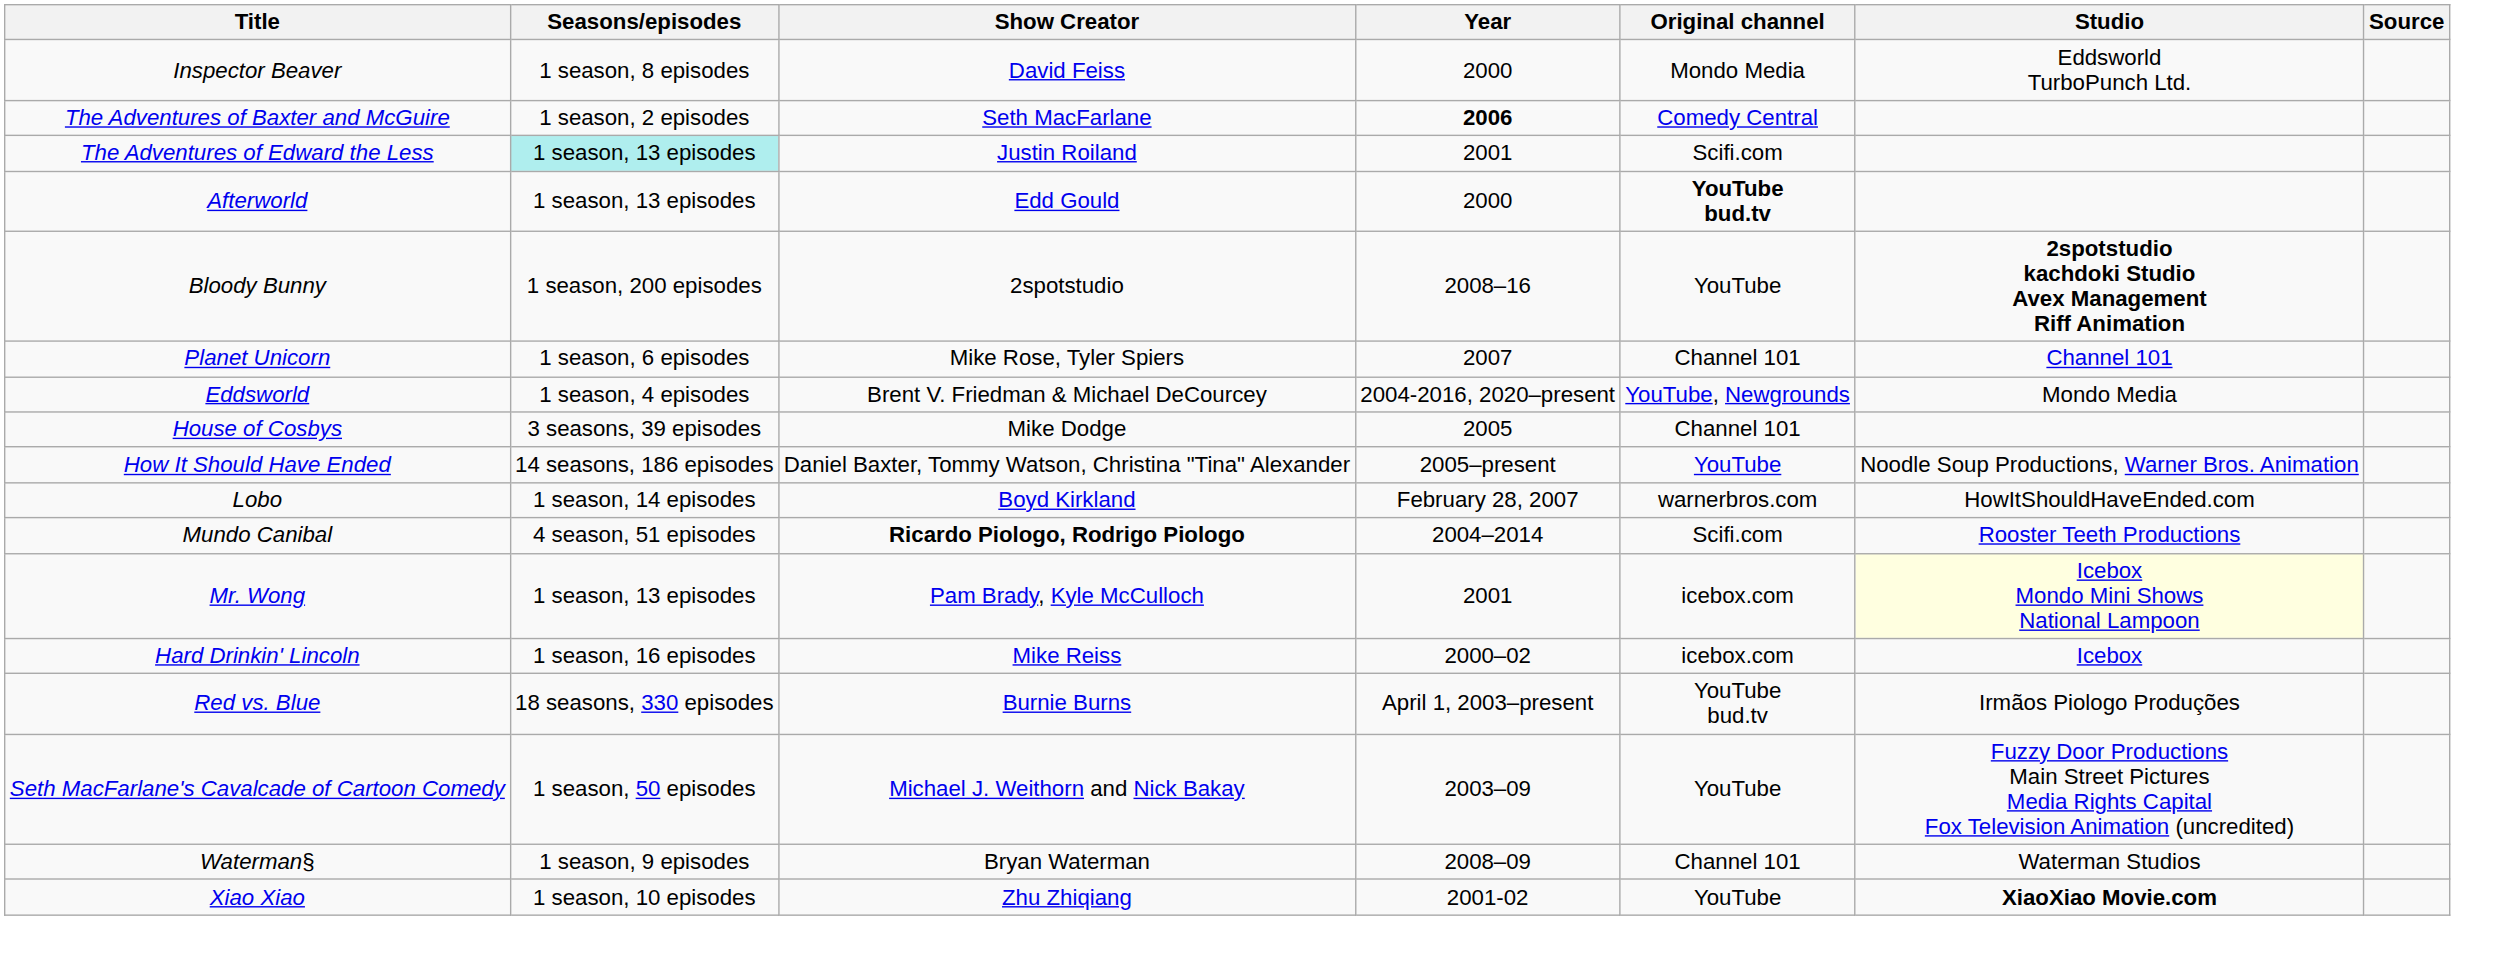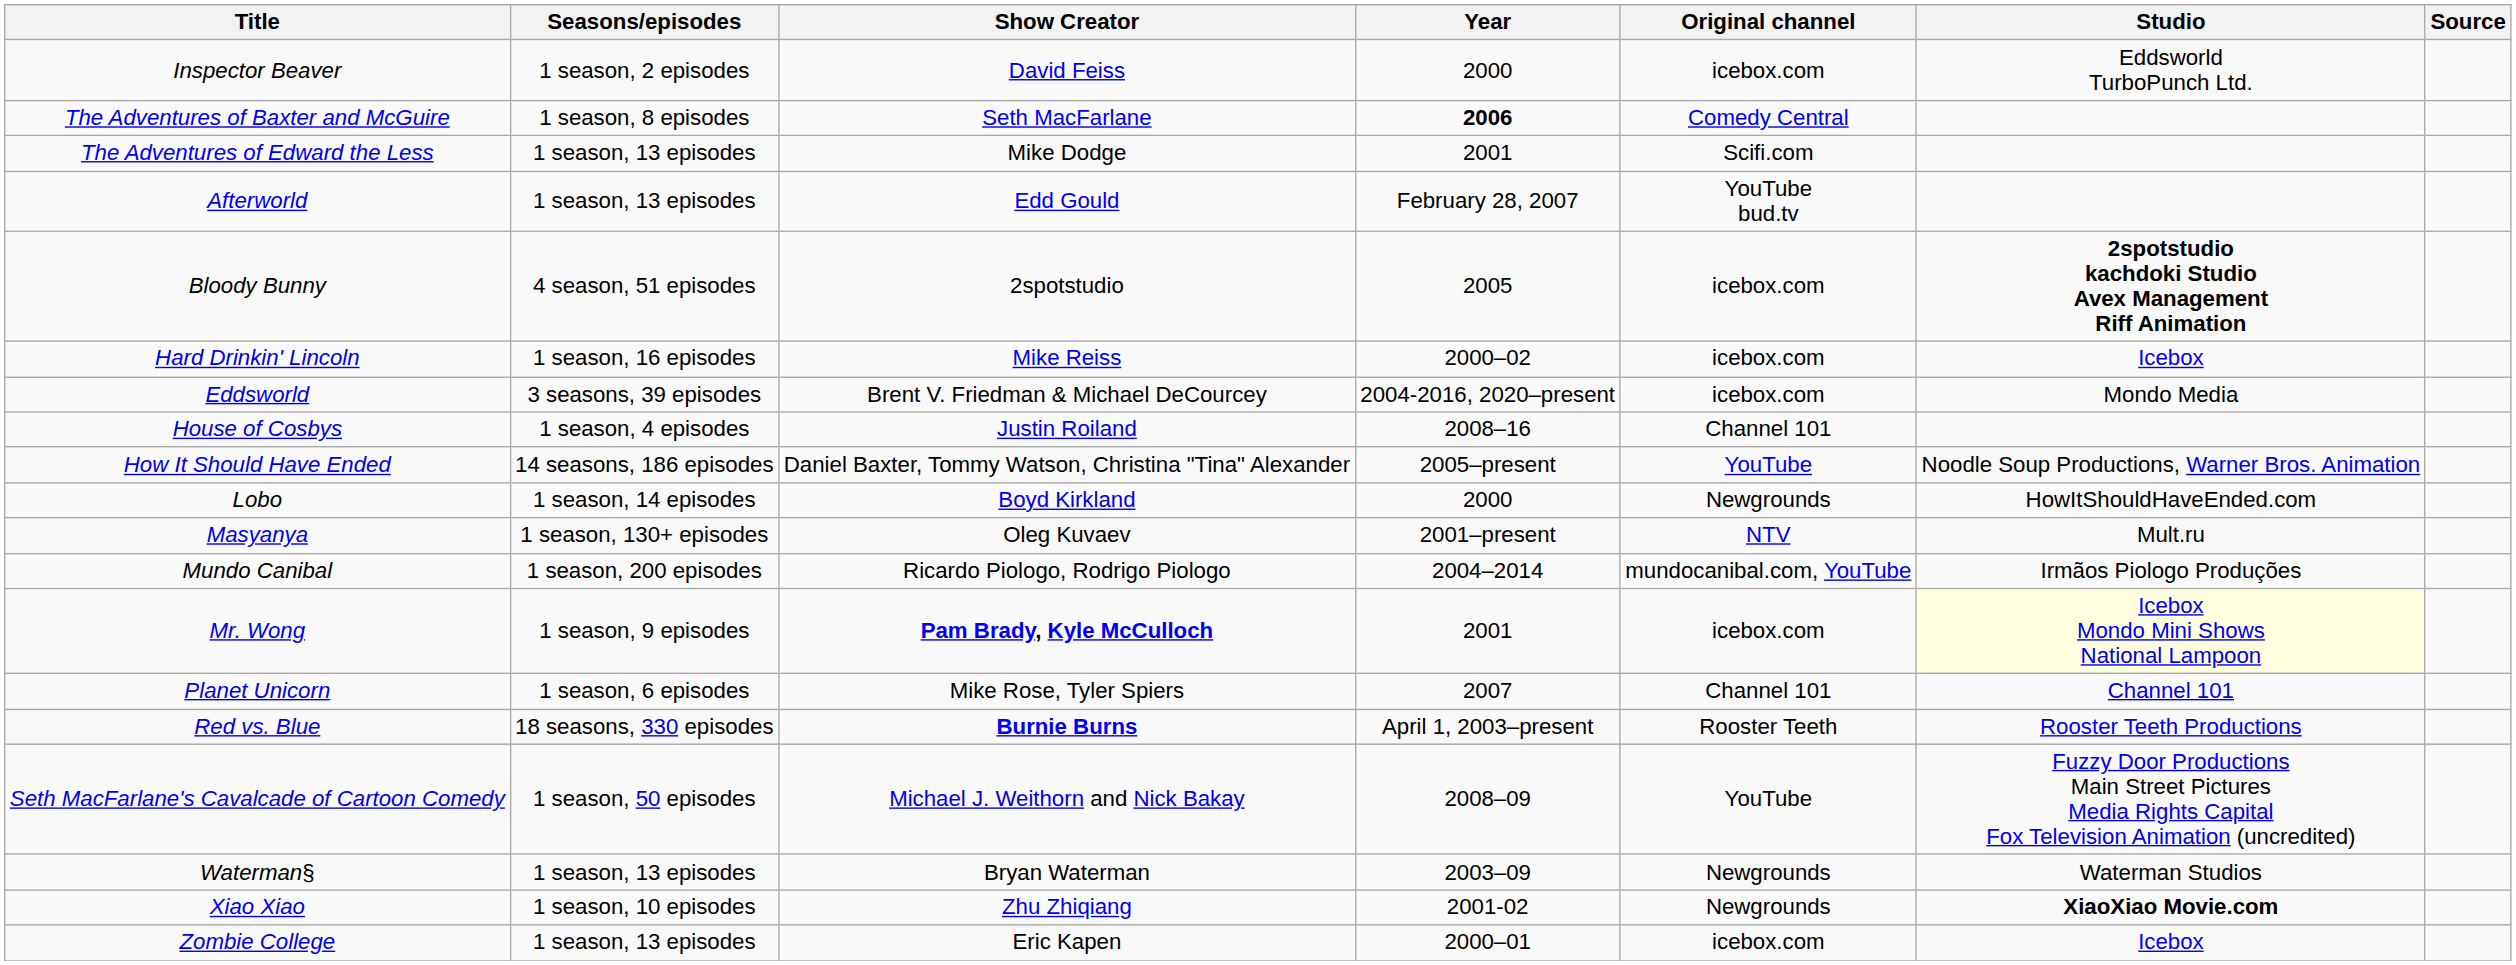Inspector Beaver | Seasons/episodes: 1 season, 8 episodes -> 1 season, 2 episodes
Inspector Beaver | Original channel: Mondo Media -> icebox.com
The Adventures of Baxter and McGuire | Seasons/episodes: 1 season, 2 episodes -> 1 season, 8 episodes
The Adventures of Edward the Less | Seasons/episodes: paleturquoise background -> no background
The Adventures of Edward the Less | Show Creator: Justin Roiland -> Mike Dodge
Afterworld | Year: 2000 -> February 28, 2007
Afterworld | Original channel: bold -> normal
Bloody Bunny | Seasons/episodes: 1 season, 200 episodes -> 4 season, 51 episodes
Bloody Bunny | Year: 2008–16 -> 2005
Bloody Bunny | Original channel: YouTube -> icebox.com
rows swapped: Hard Drinkin' Lincoln <-> Planet Unicorn
Eddsworld | Seasons/episodes: 1 season, 4 episodes -> 3 seasons, 39 episodes
Eddsworld | Original channel: YouTube, Newgrounds -> icebox.com
House of Cosbys | Seasons/episodes: 3 seasons, 39 episodes -> 1 season, 4 episodes
House of Cosbys | Show Creator: Mike Dodge -> Justin Roiland
House of Cosbys | Year: 2005 -> 2008–16
Lobo | Year: February 28, 2007 -> 2000
Lobo | Original channel: warnerbros.com -> Newgrounds
+ row: Masyanya | 1 season, 130+ episodes | Oleg Kuvaev | 2001–present | NTV | Mult.ru
Mundo Canibal | Seasons/episodes: 4 season, 51 episodes -> 1 season, 200 episodes
Mundo Canibal | Show Creator: bold -> normal
Mundo Canibal | Original channel: Scifi.com -> mundocanibal.com, YouTube
Mundo Canibal | Studio: Rooster Teeth Productions -> Irmãos Piologo Produções
Mr. Wong | Seasons/episodes: 1 season, 13 episodes -> 1 season, 9 episodes
Mr. Wong | Show Creator: normal -> bold
Red vs. Blue | Show Creator: normal -> bold
Red vs. Blue | Original channel: YouTube bud.tv -> Rooster Teeth
Red vs. Blue | Studio: Irmãos Piologo Produções -> Rooster Teeth Productions
Seth MacFarlane's Cavalcade of Cartoon Comedy | Year: 2003–09 -> 2008–09
Waterman§ | Seasons/episodes: 1 season, 9 episodes -> 1 season, 13 episodes
Waterman§ | Year: 2008–09 -> 2003–09
Waterman§ | Original channel: Channel 101 -> Newgrounds
Xiao Xiao | Original channel: YouTube -> Newgrounds
+ row: Zombie College | 1 season, 13 episodes | Eric Kapen | 2000–01 | icebox.com | Icebox
